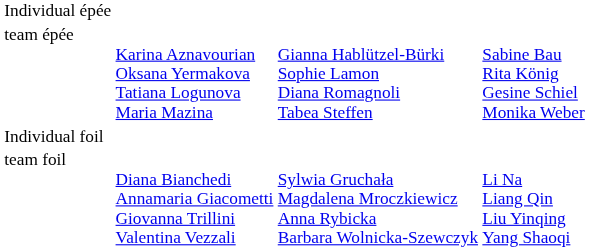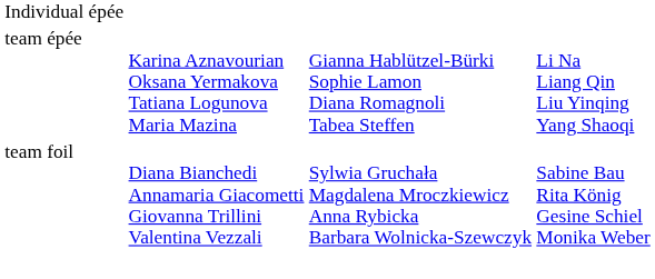team épée | column 4: Sabine Bau Rita König Gesine Schiel Monika Weber -> Li Na Liang Qin Liu Yinqing Yang Shaoqi
- row: Individual foil
team foil | column 4: Li Na Liang Qin Liu Yinqing Yang Shaoqi -> Sabine Bau Rita König Gesine Schiel Monika Weber
